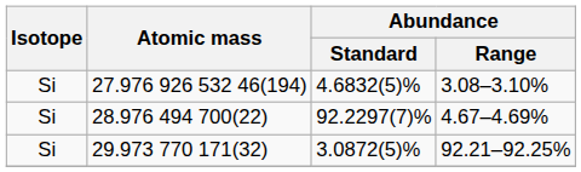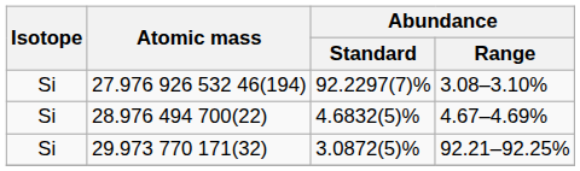27.976 926 532 46(194) | Abundance / Standard: 4.6832(5)% -> 92.2297(7)%
28.976 494 700(22) | Abundance / Standard: 92.2297(7)% -> 4.6832(5)%
